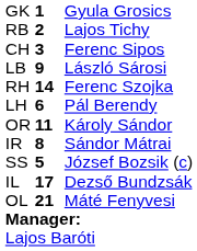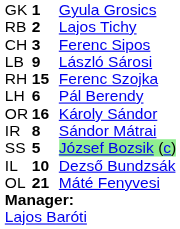RH | column 2: 14 -> 15
OR | column 2: 11 -> 16
SS | column 3: no background -> lightgreen background
IL | column 2: 17 -> 10
